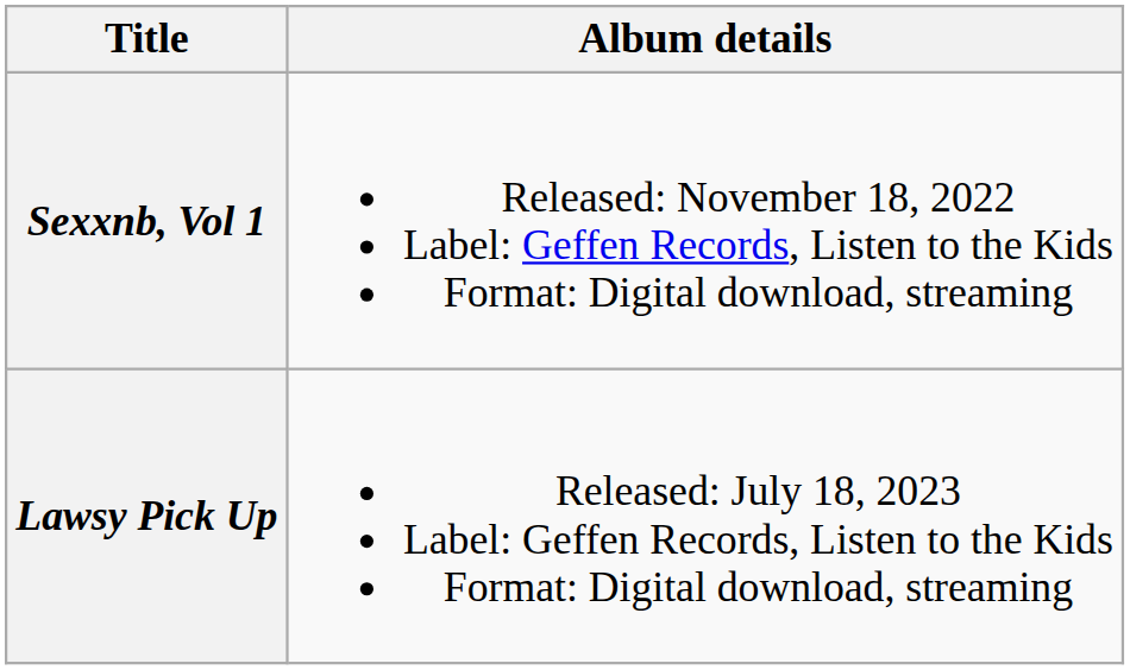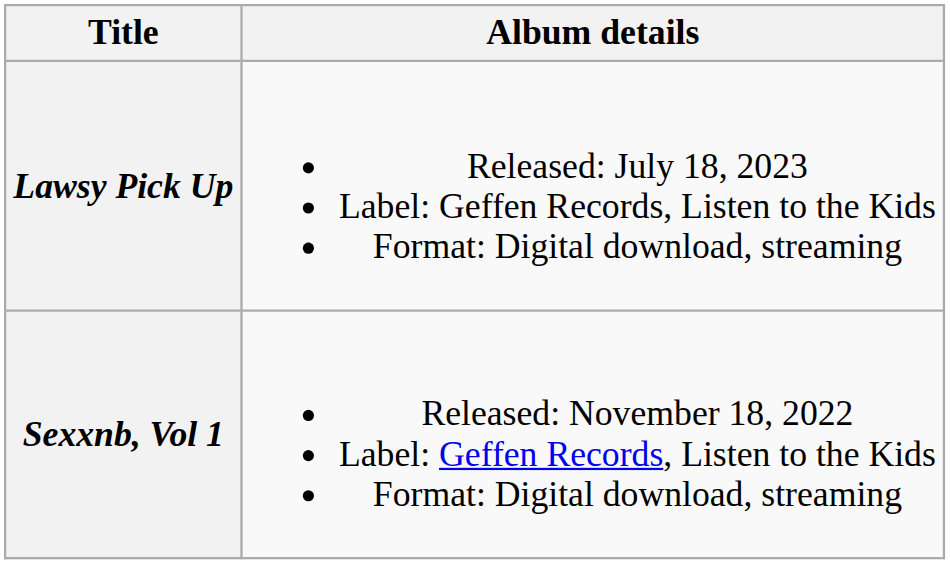rows swapped: Sexxnb, Vol 1 <-> Lawsy Pick Up
